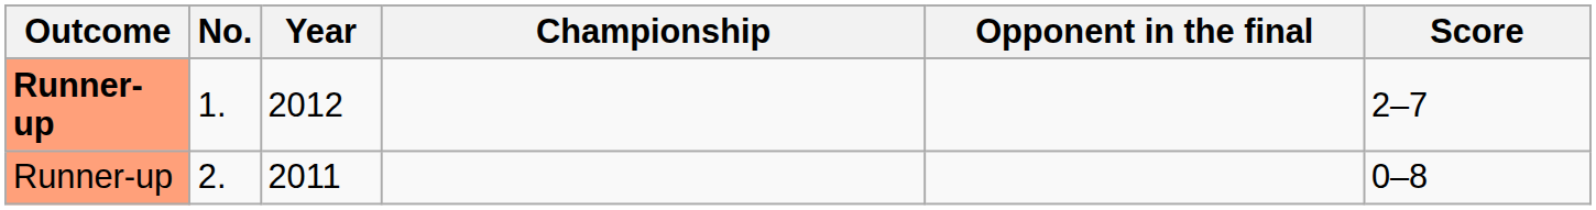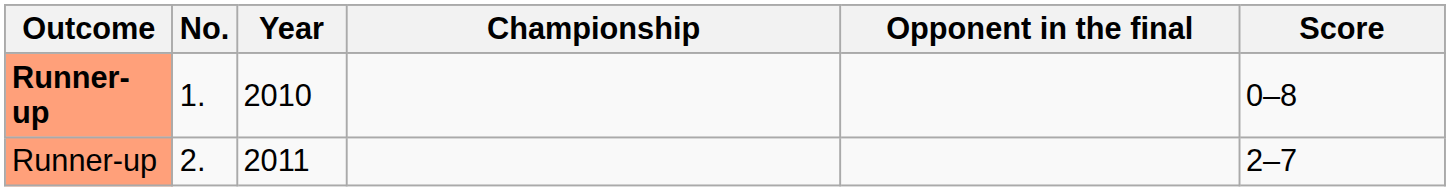1. | Year: 2012 -> 2010
1. | Score: 2–7 -> 0–8
2. | Score: 0–8 -> 2–7
